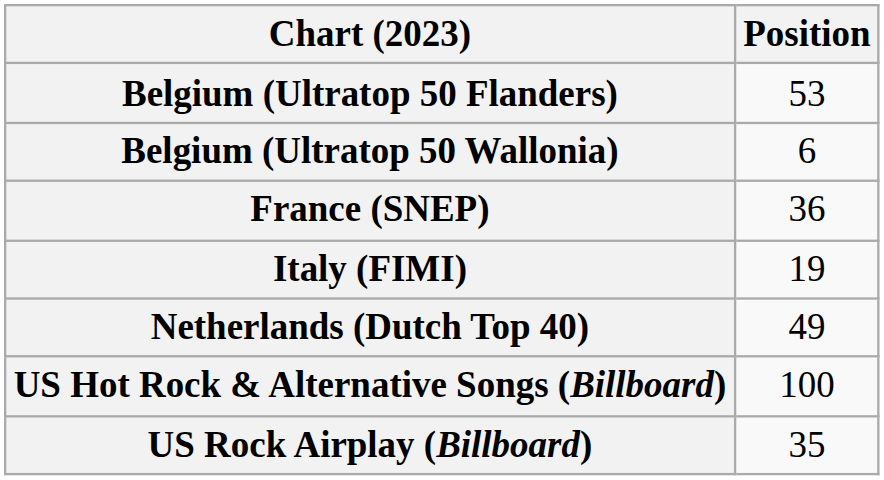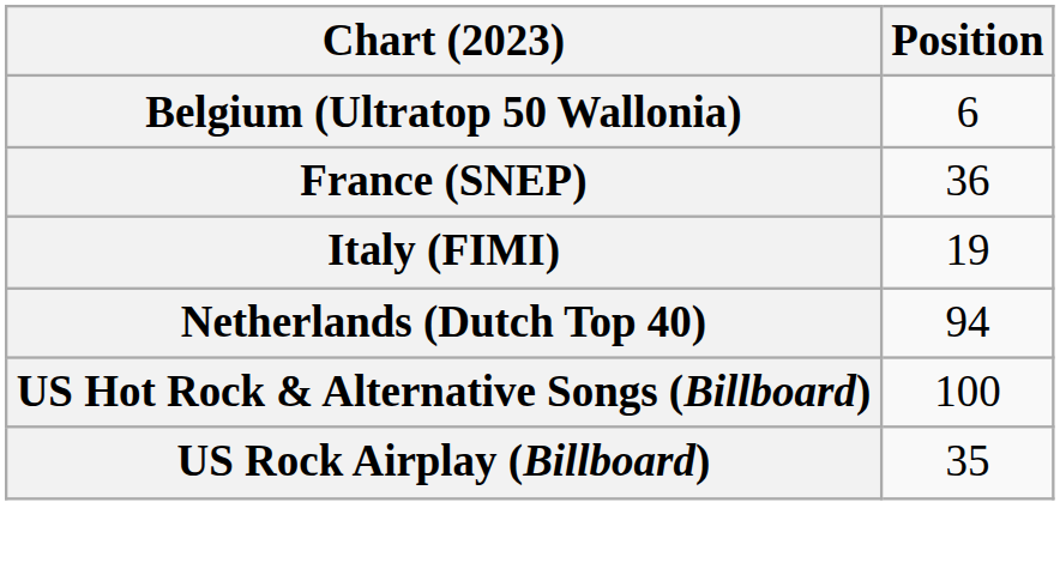- row: Belgium (Ultratop 50 Flanders) | 53
Netherlands (Dutch Top 40) | Position: 49 -> 94
